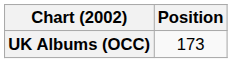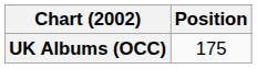UK Albums (OCC) | Position: 173 -> 175
